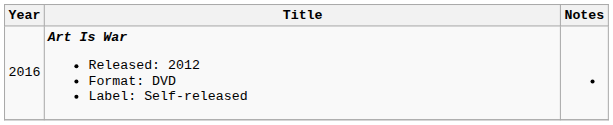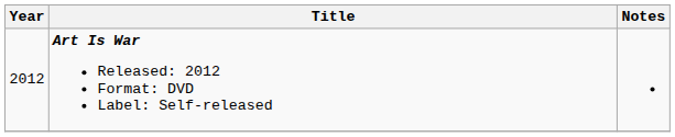Art Is War Released: 2012 Format: DVD Label: Self-released | Year: 2016 -> 2012
